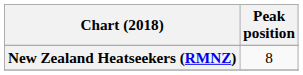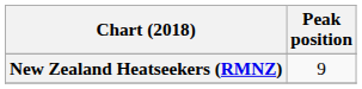New Zealand Heatseekers (RMNZ) | Peak position: 8 -> 9
